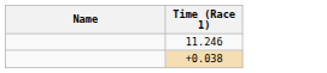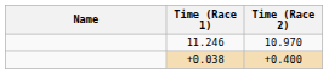+ column: Time (Race 2) | 10.970 | +0.400
